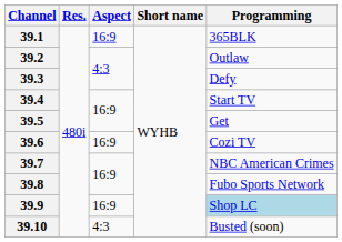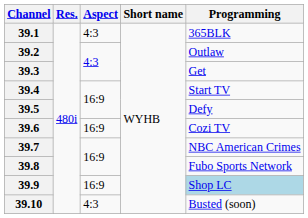39.1 | Aspect: 16:9 -> 4:3
39.3 | Programming: Defy -> Get
39.5 | Programming: Get -> Defy
